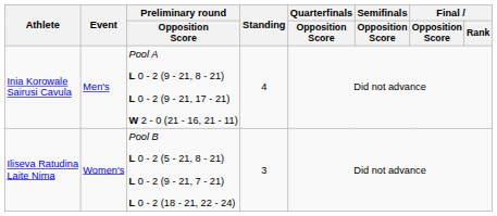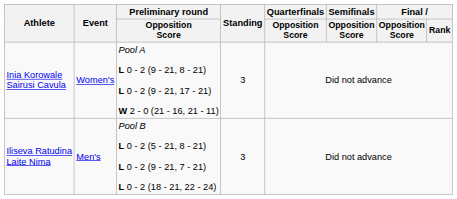Inia Korowale Sairusi Cavula | Event: Men's -> Women's
Inia Korowale Sairusi Cavula | Standing: 4 -> 3
Iliseva Ratudina Laite Nima | Event: Women's -> Men's
